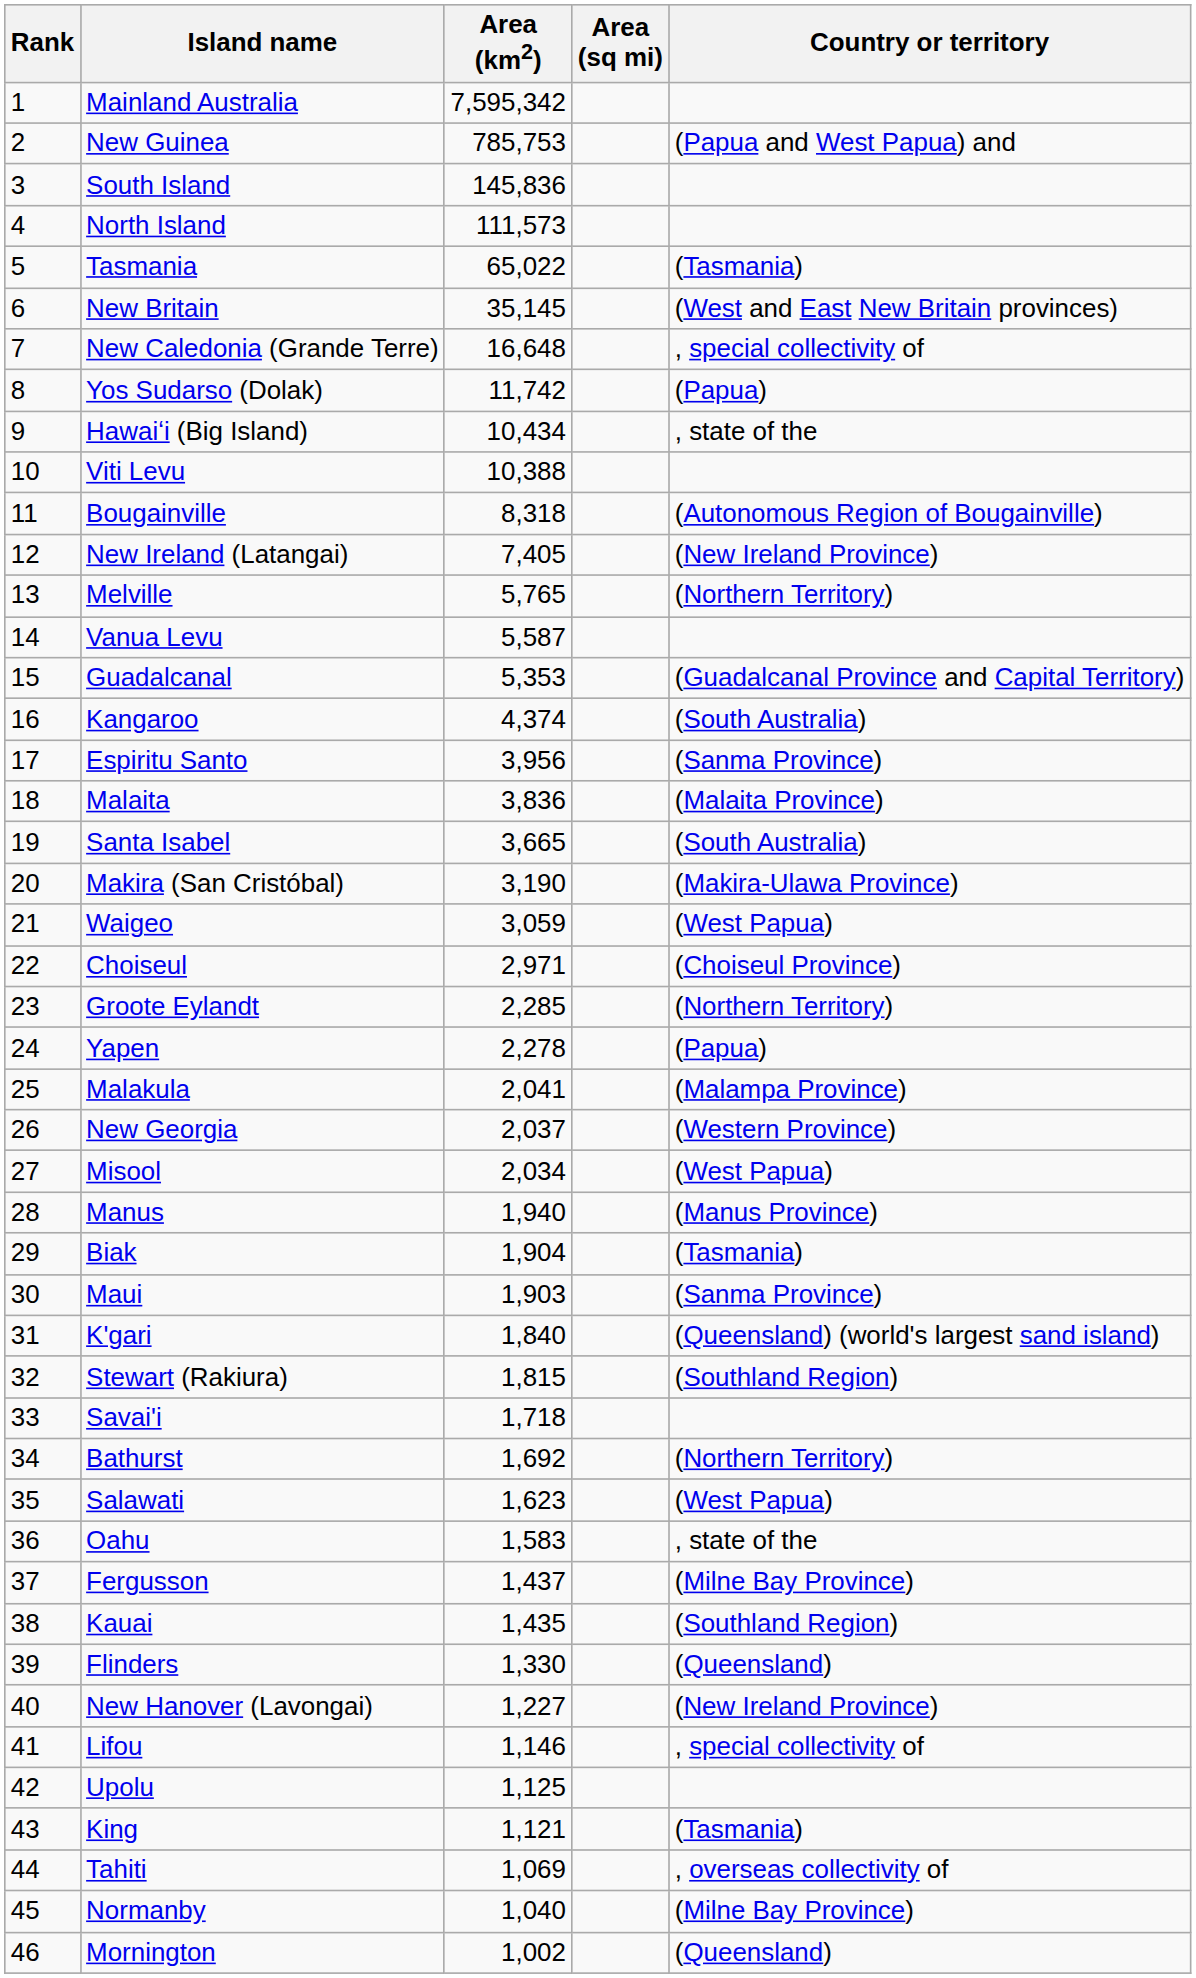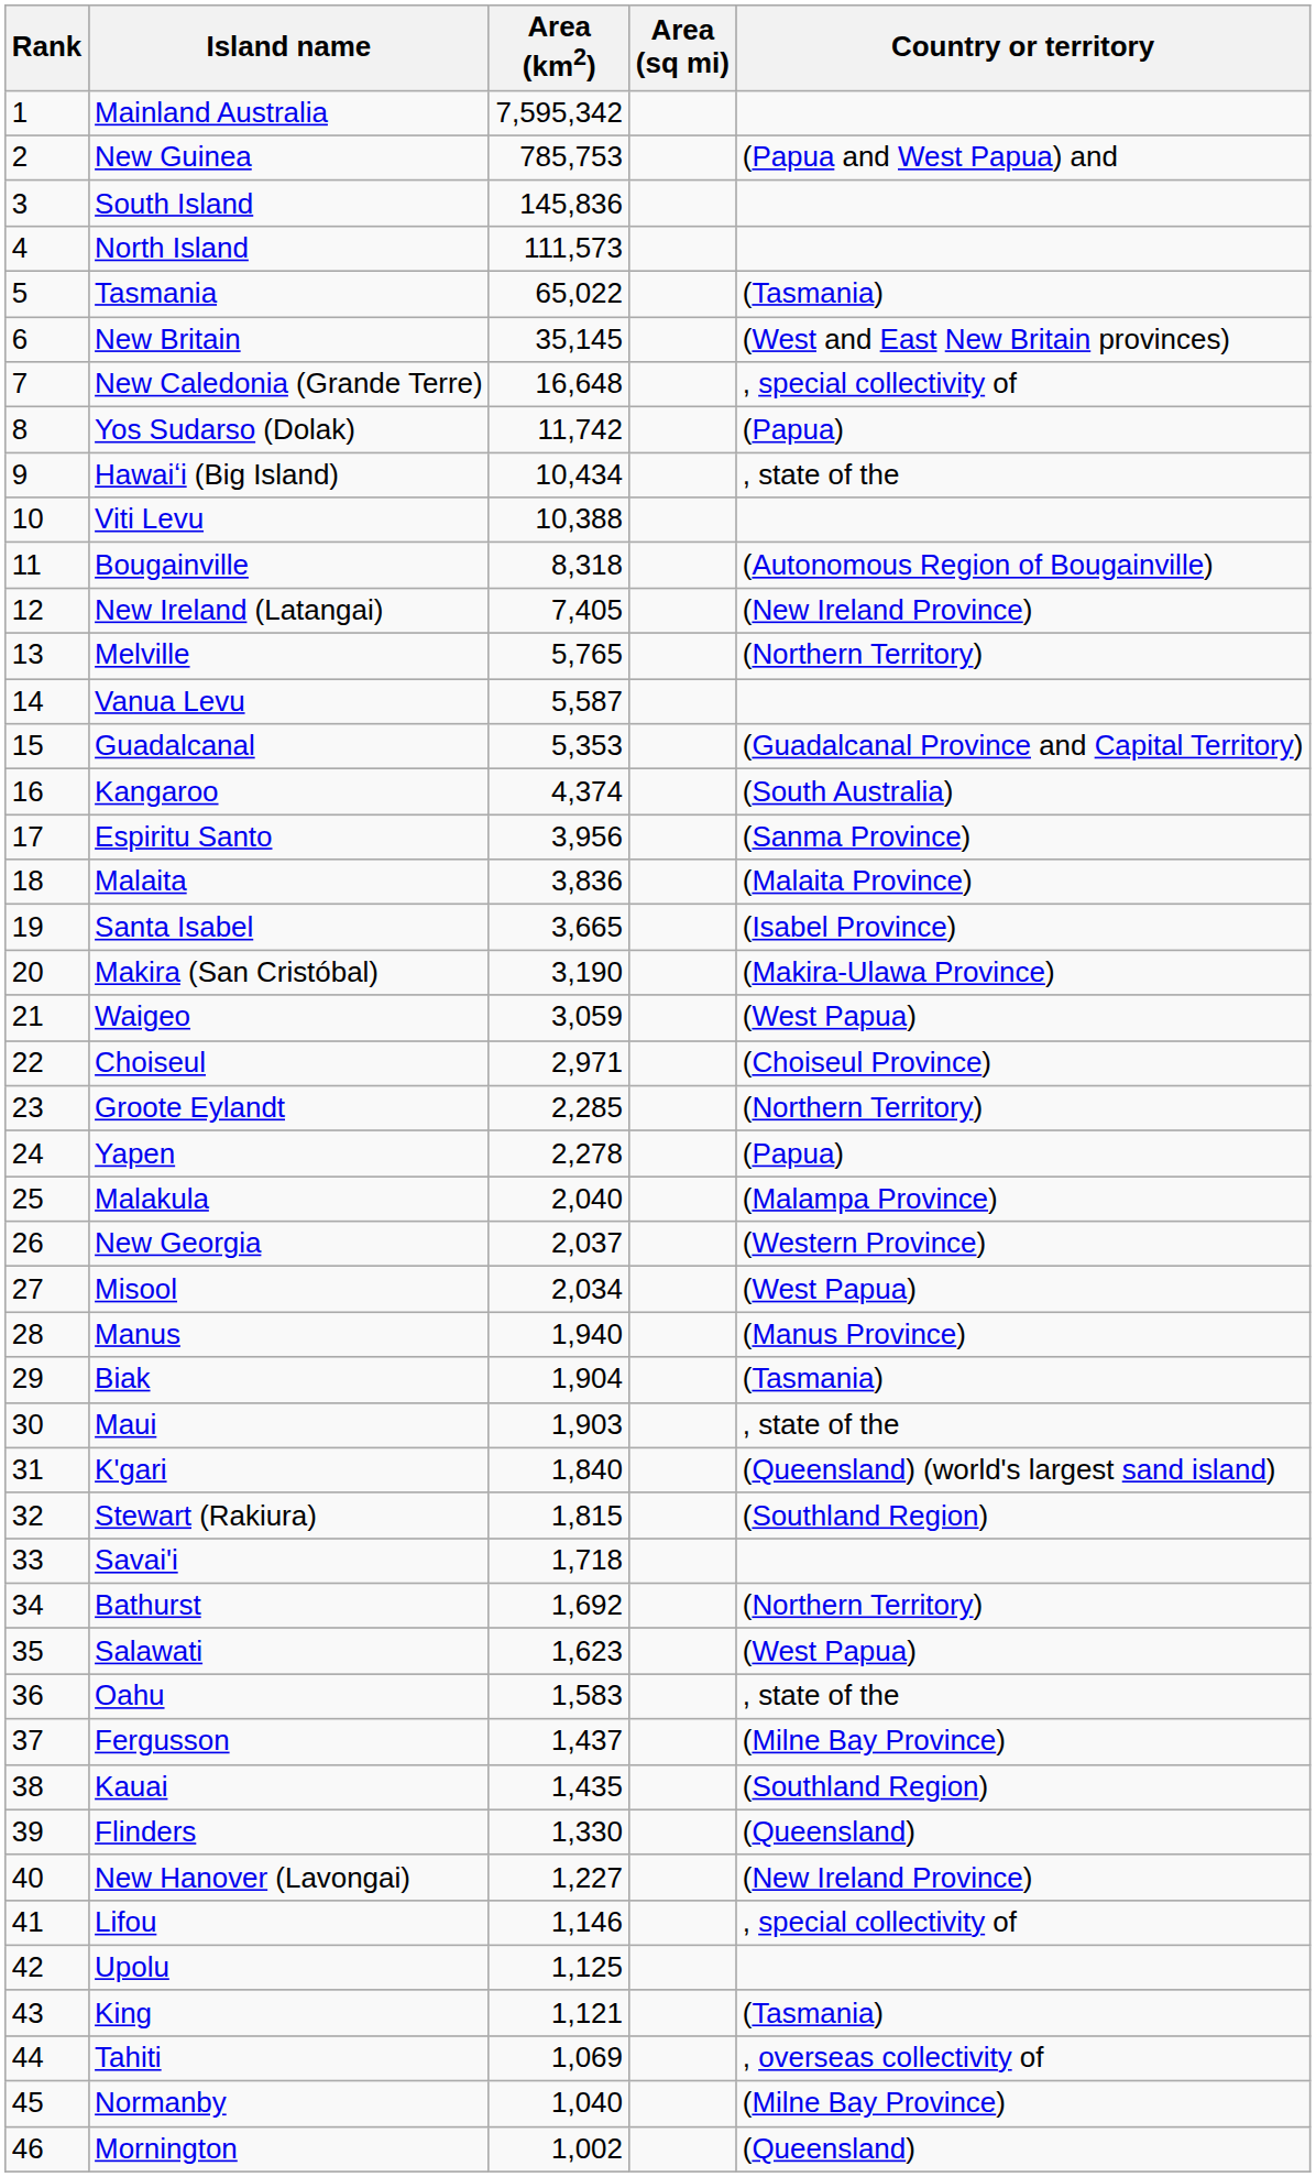Santa Isabel | Country or territory: (South Australia) -> (Isabel Province)
Malakula | Area (km2): 2,041 -> 2,040
Maui | Country or territory: (Sanma Province) -> , state of the
